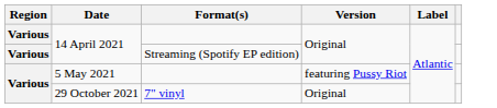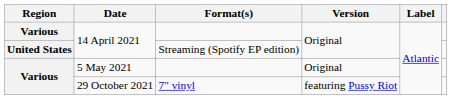14 April 2021 / Streaming (Spotify EP edition) | Region: Various -> United States
5 May 2021 | Version: featuring Pussy Riot -> Original
29 October 2021 | Version: Original -> featuring Pussy Riot
